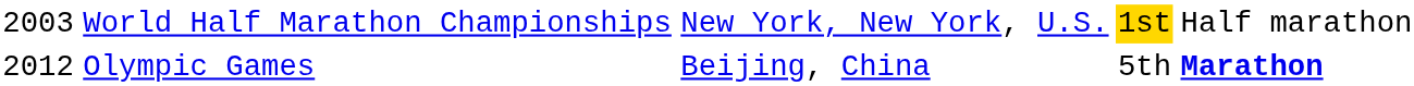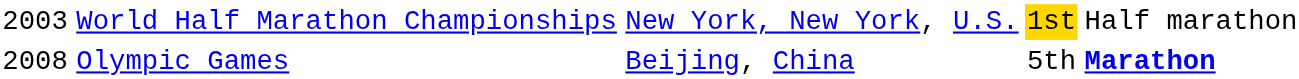Olympic Games | column 1: 2012 -> 2008
